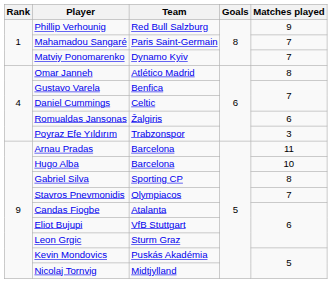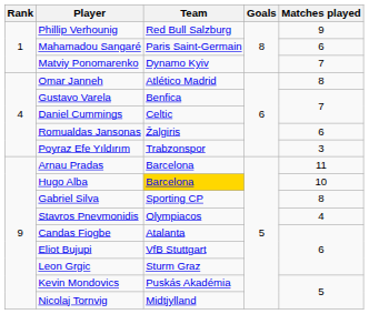Mahamadou Sangaré | Matches played: 7 -> 6
Hugo Alba | Team: no background -> gold background
Stavros Pnevmonidis | Matches played: 7 -> 4
